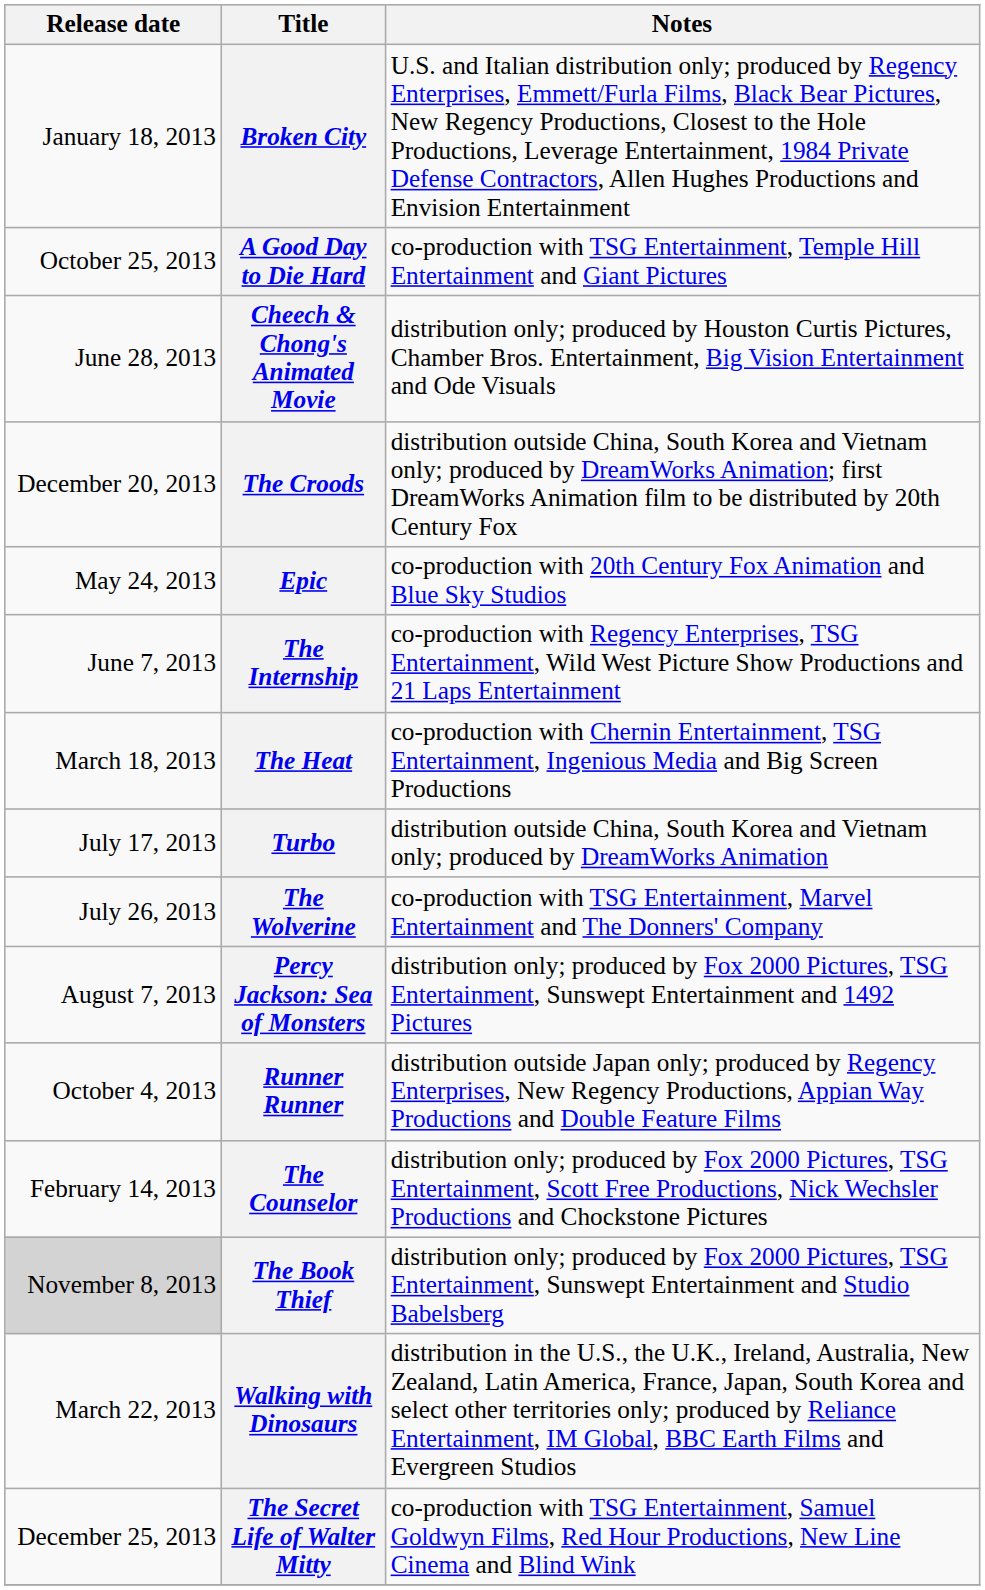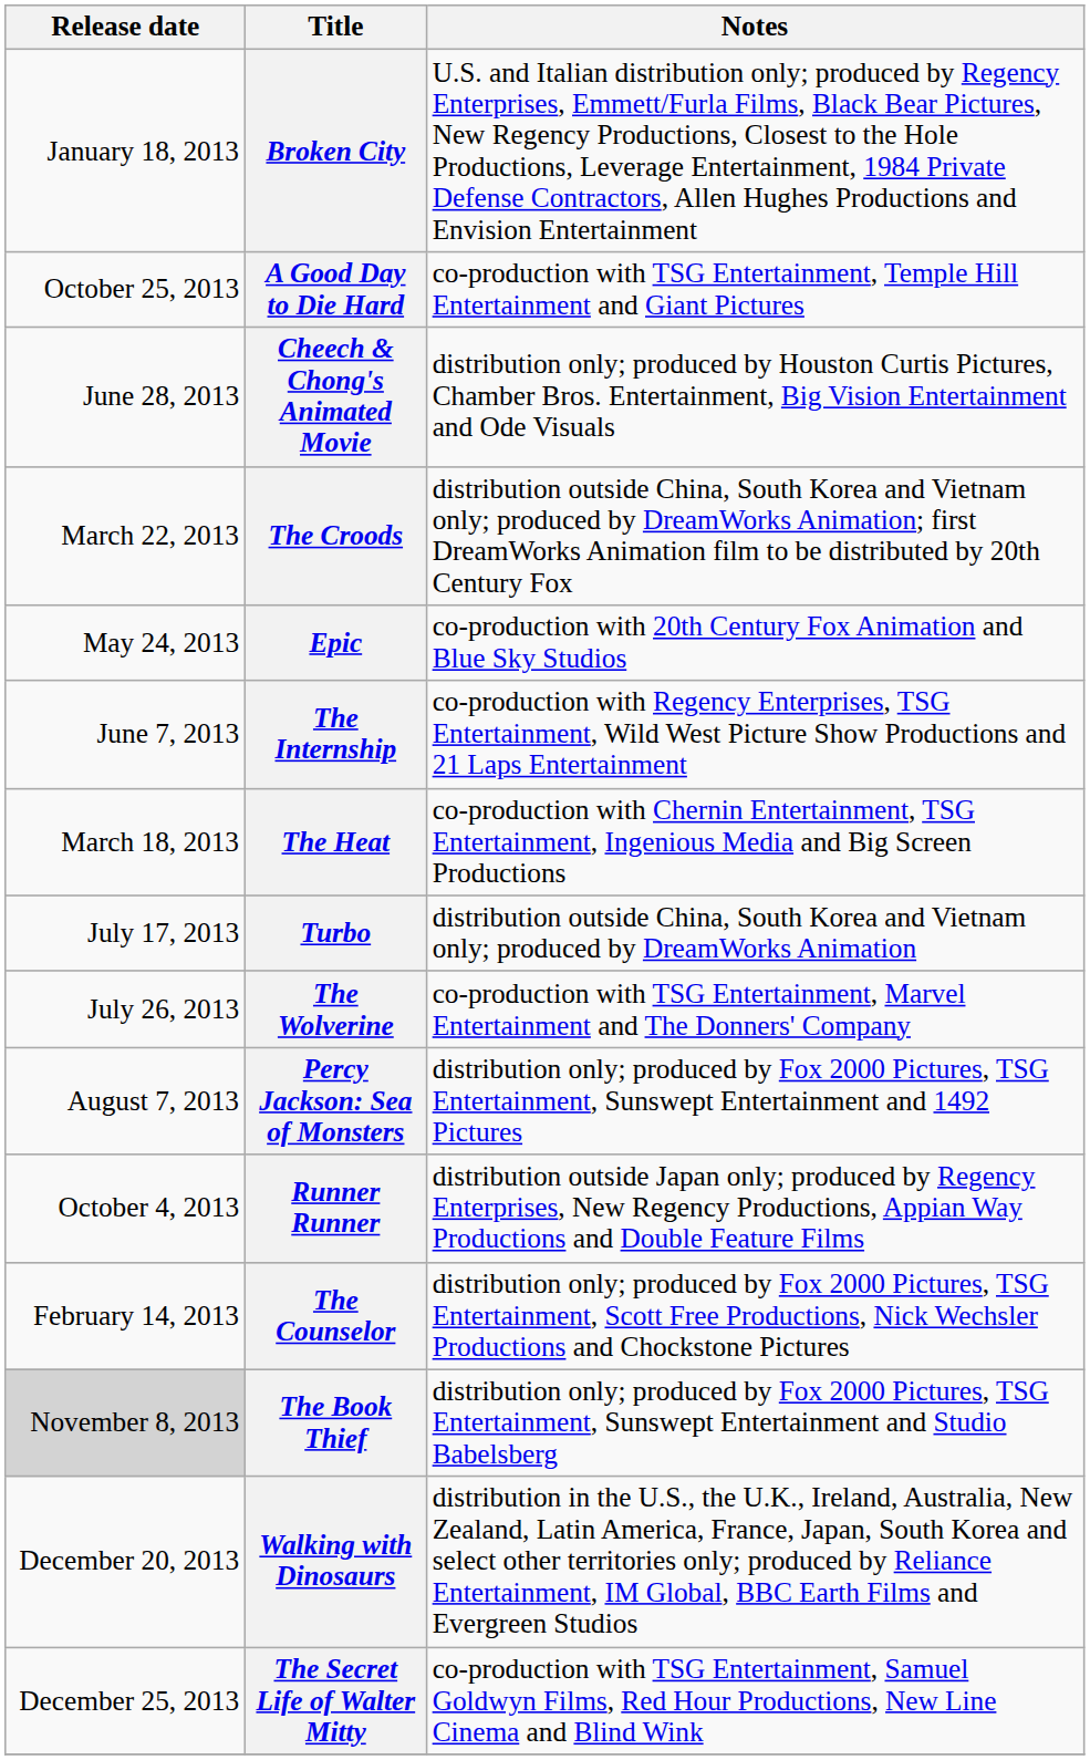The Croods | Release date: December 20, 2013 -> March 22, 2013
Walking with Dinosaurs | Release date: March 22, 2013 -> December 20, 2013
